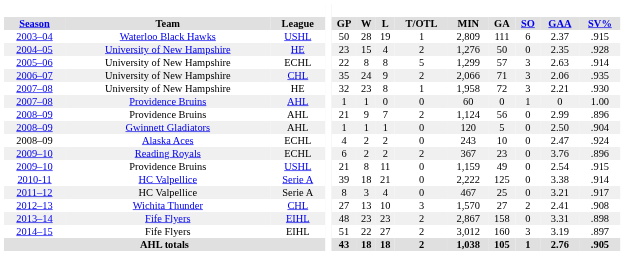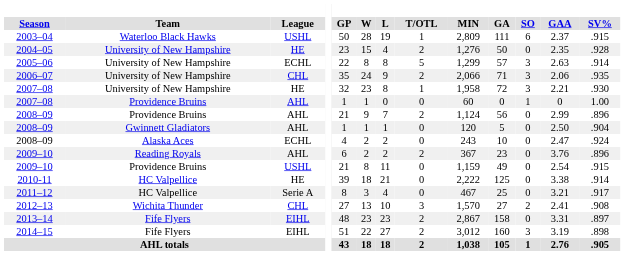2009–10 / Reading Royals | League: ECHL -> AHL
2010-11 | League: Serie A -> HE
2013–14 | SV%: .898 -> .897
2014–15 | SV%: .897 -> .898
